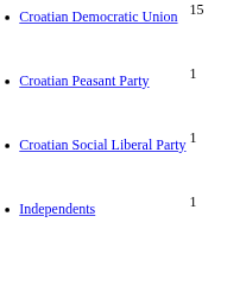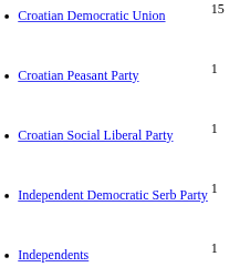+ row: Independent Democratic Serb Party | 1
